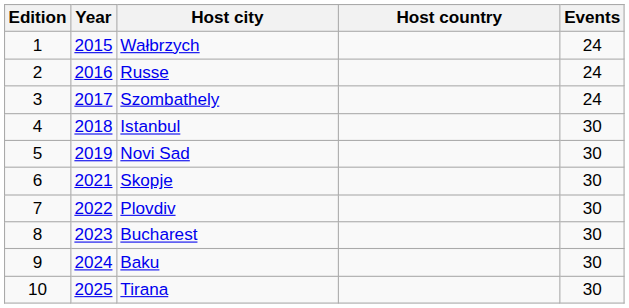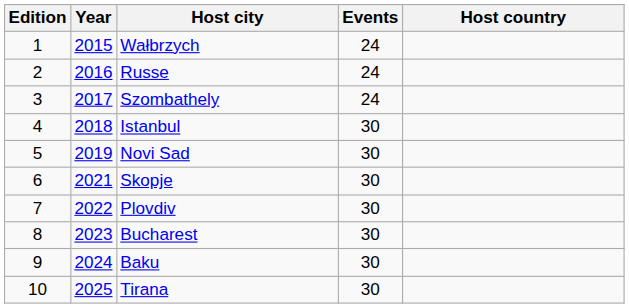columns swapped: Host country <-> Events
